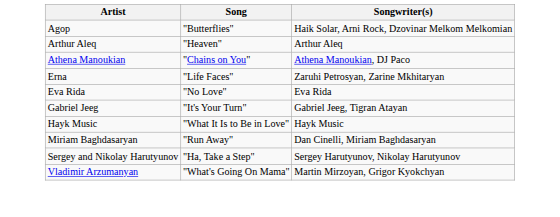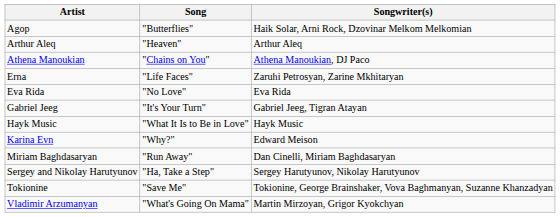+ row: Karina Evn | "Why?" | Edward Meison
+ row: Tokionine | "Save Me" | Tokionine, George Brainshaker, Vova Baghmanyan, Suzanne Khanzadyan
